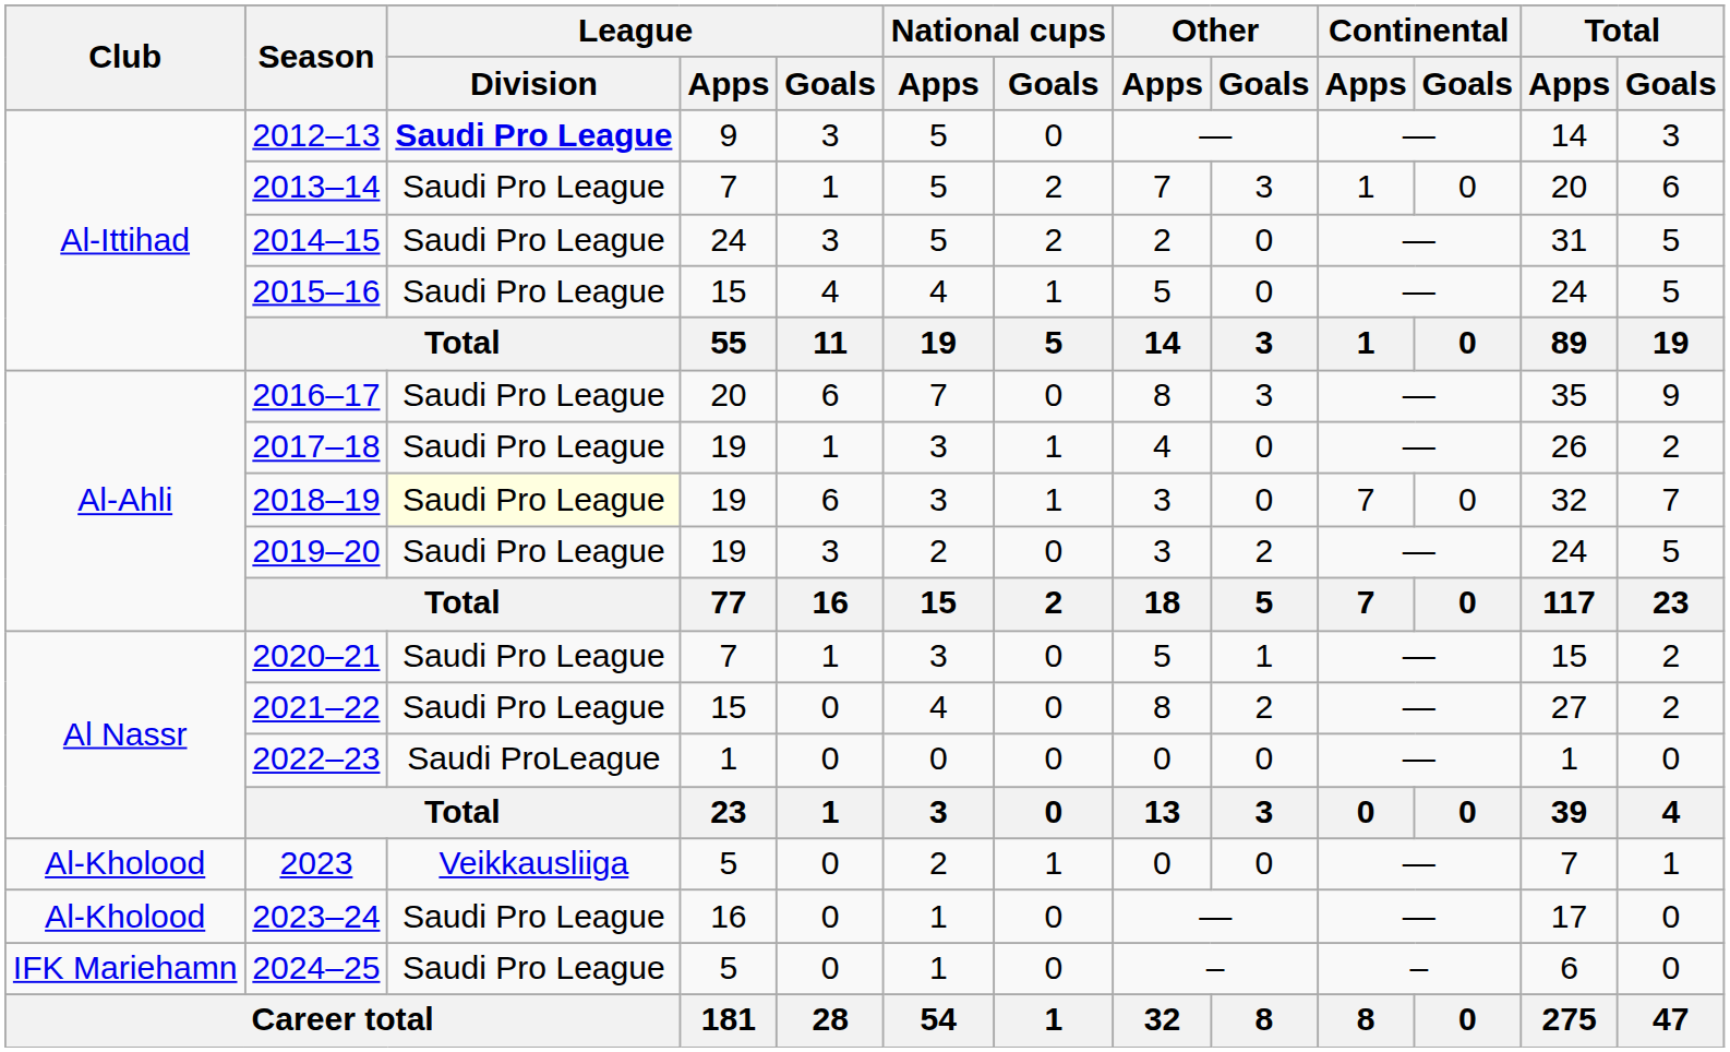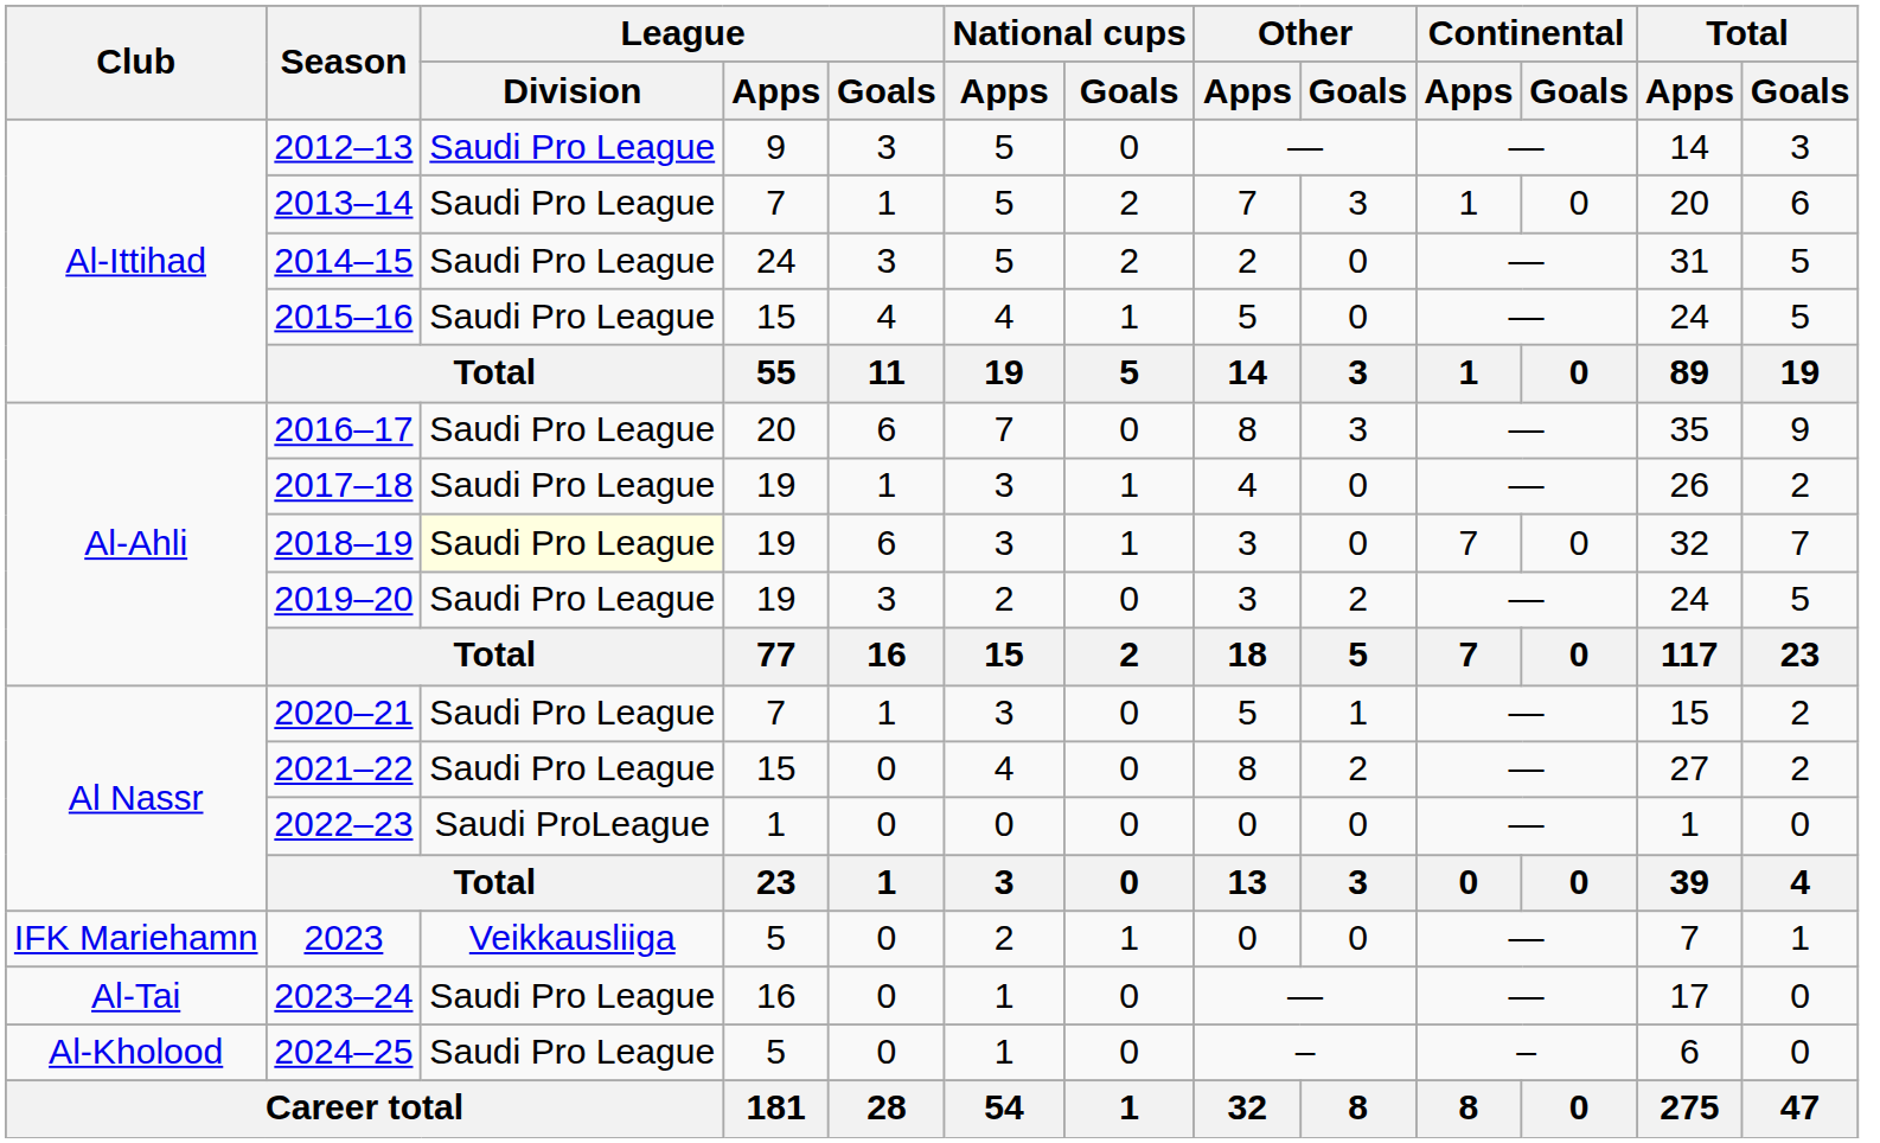2012–13 | League / Division: bold -> normal
2023 | Club: Al-Kholood -> IFK Mariehamn
2023–24 | Club: Al-Kholood -> Al-Tai
2024–25 | Club: IFK Mariehamn -> Al-Kholood
